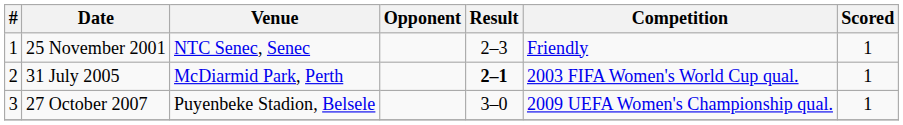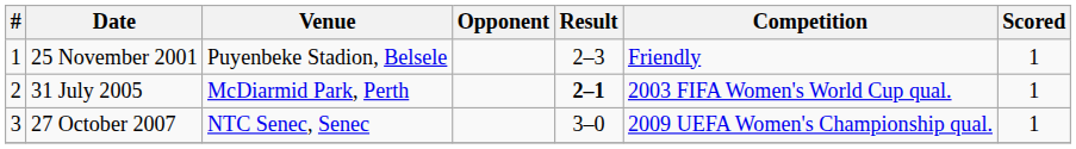25 November 2001 | Venue: NTC Senec, Senec -> Puyenbeke Stadion, Belsele
27 October 2007 | Venue: Puyenbeke Stadion, Belsele -> NTC Senec, Senec
